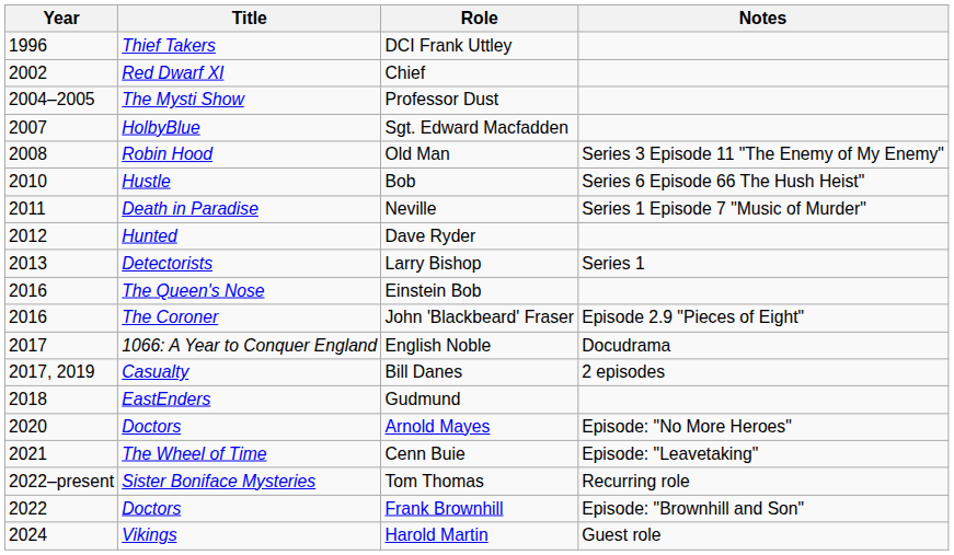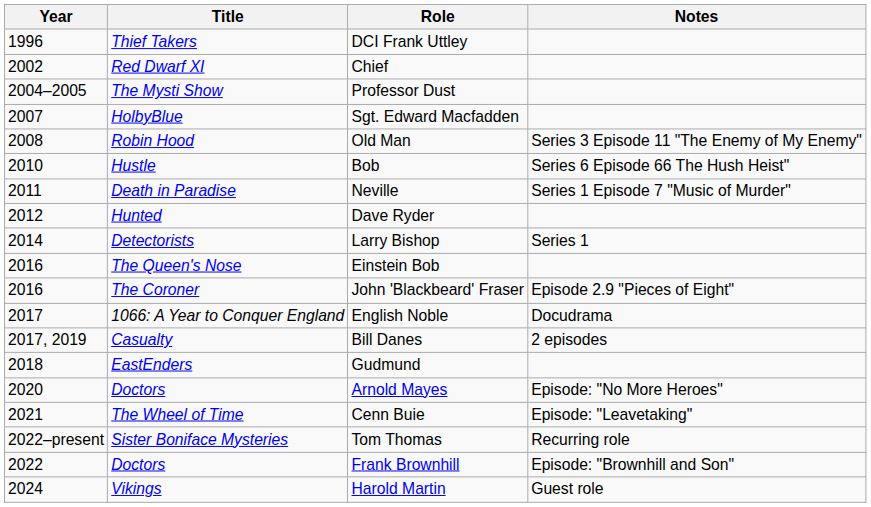Larry Bishop | Year: 2013 -> 2014
